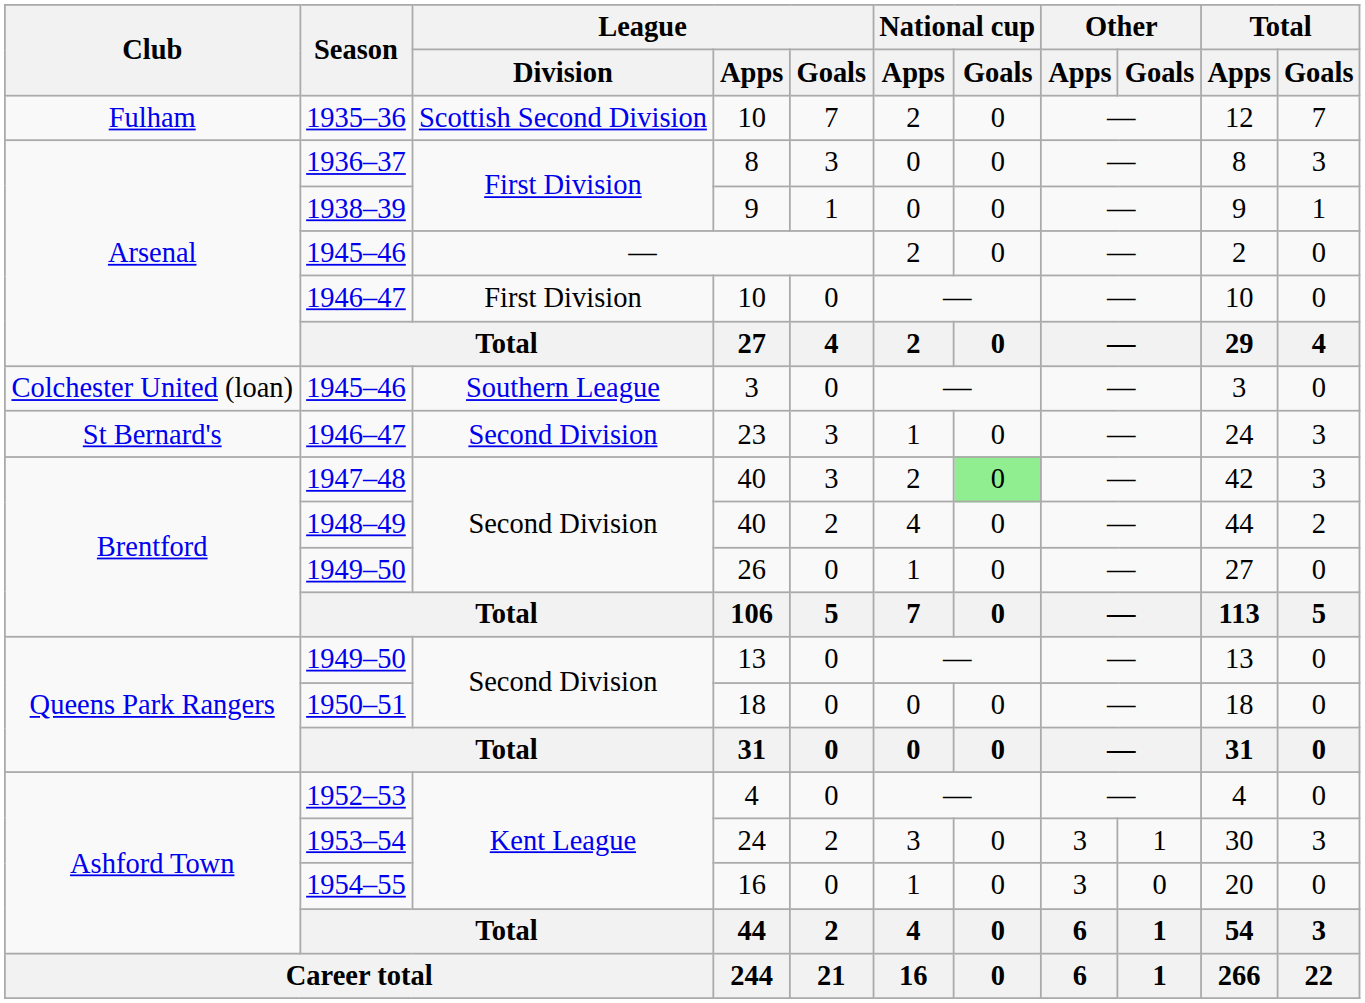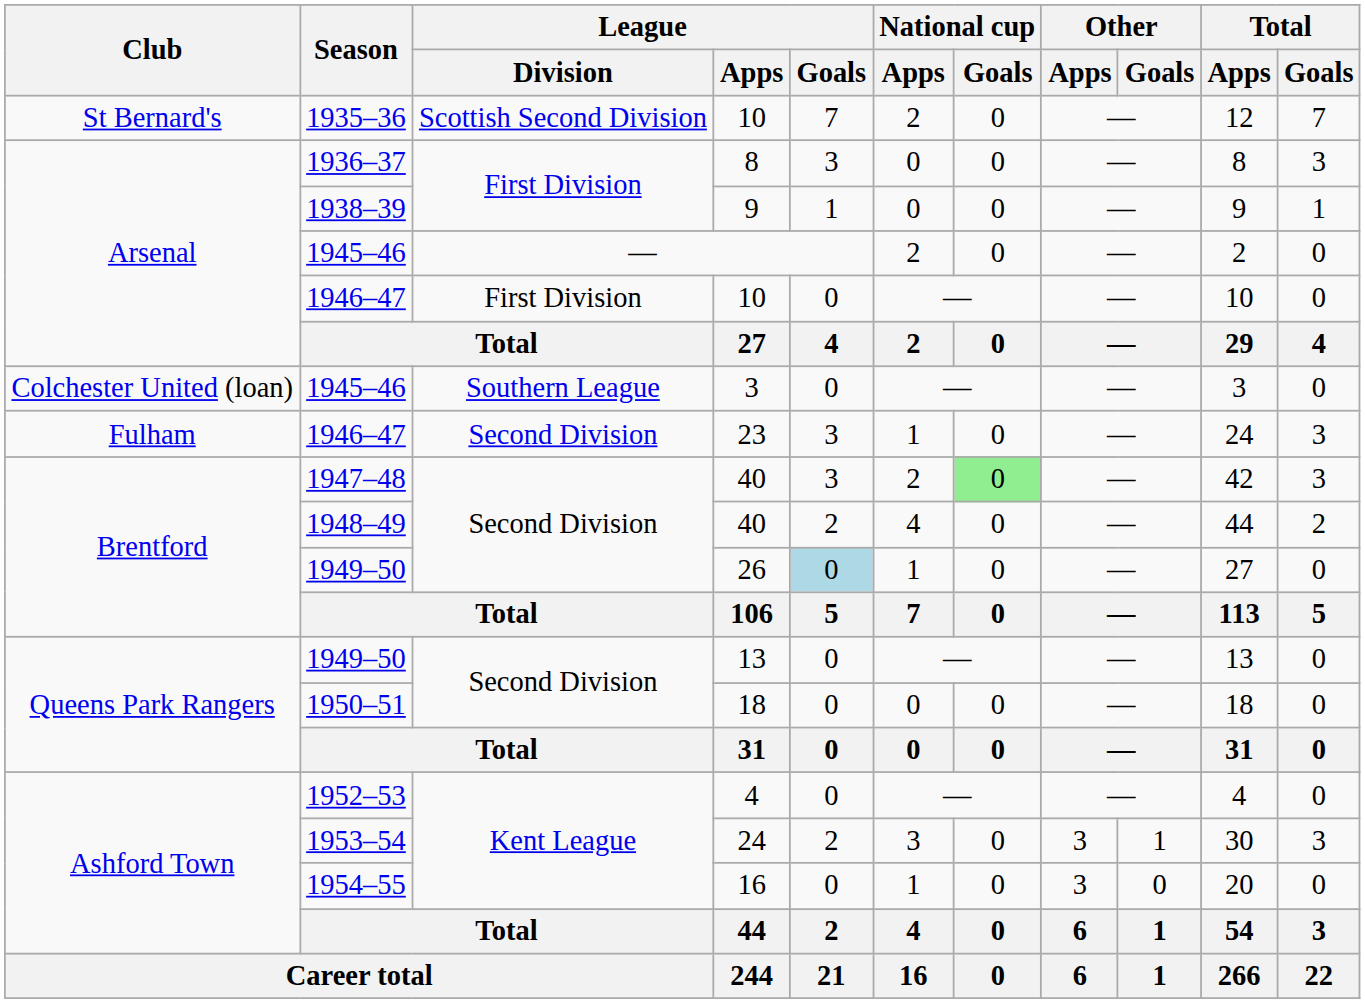1935–36 / 10 | Club: Fulham -> St Bernard's
23 | Club: St Bernard's -> Fulham
26 | League / Goals: no background -> lightblue background
